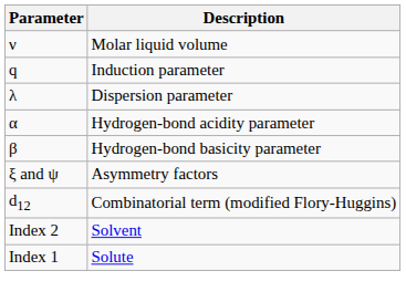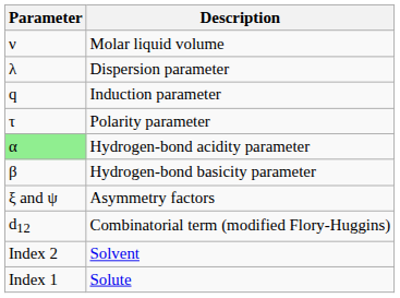rows swapped: Dispersion parameter <-> Induction parameter
+ row: τ | Polarity parameter
Hydrogen-bond acidity parameter | Parameter: no background -> lightgreen background
